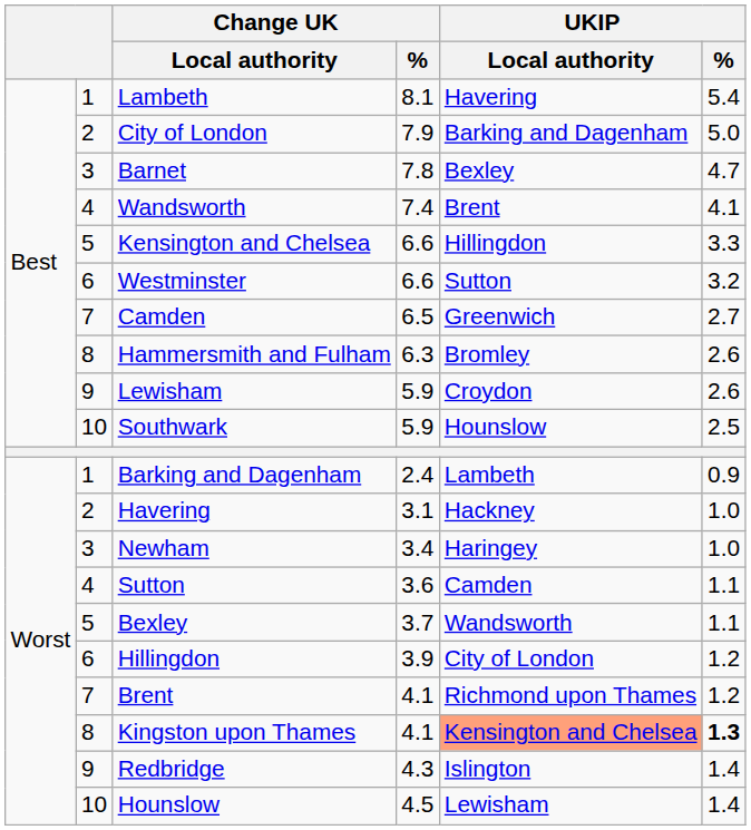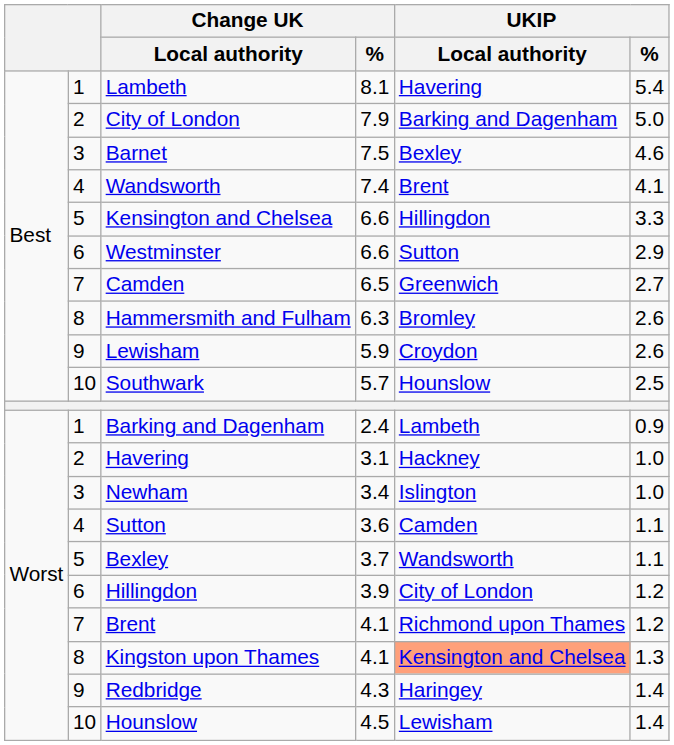Barnet | Change UK / %: 7.8 -> 7.5
Barnet | UKIP / %: 4.7 -> 4.6
Westminster | UKIP / %: 3.2 -> 2.9
Southwark | Change UK / %: 5.9 -> 5.7
Newham | UKIP / Local authority: Haringey -> Islington
Kingston upon Thames | UKIP / %: bold -> normal
Redbridge | UKIP / Local authority: Islington -> Haringey
